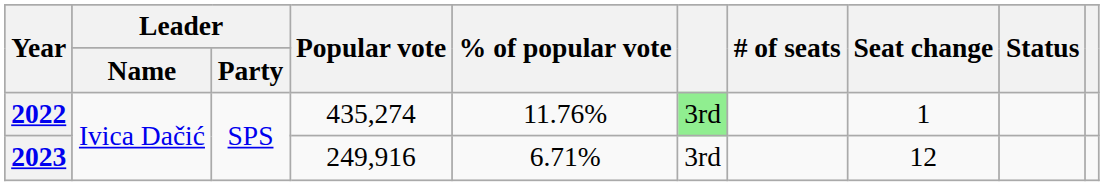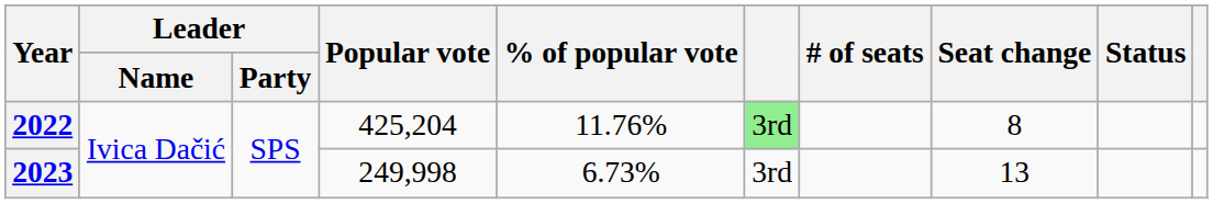2022 | Popular vote: 435,274 -> 425,204
2022 | Seat change: 1 -> 8
2023 | Popular vote: 249,916 -> 249,998
2023 | % of popular vote: 6.71% -> 6.73%
2023 | Seat change: 12 -> 13
